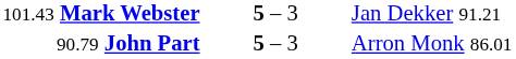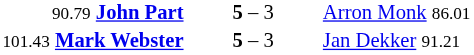rows swapped: 90.79 John Part <-> 101.43 Mark Webster
